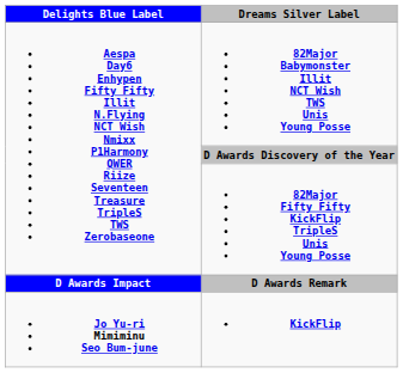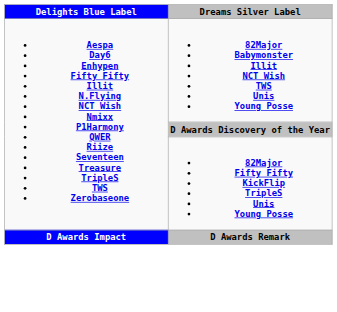- row: Jo Yu-ri Mimiminu Seo Bum-june | KickFlip
